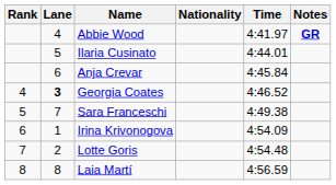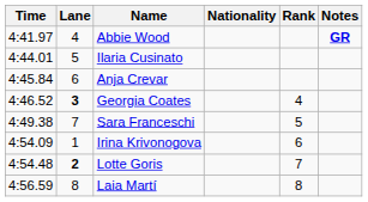columns swapped: Rank <-> Time
Lotte Goris | Lane: normal -> bold
